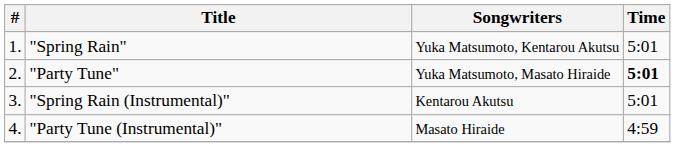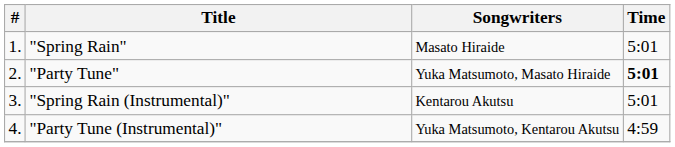"Spring Rain" | Songwriters: Yuka Matsumoto, Kentarou Akutsu -> Masato Hiraide
"Party Tune (Instrumental)" | Songwriters: Masato Hiraide -> Yuka Matsumoto, Kentarou Akutsu
